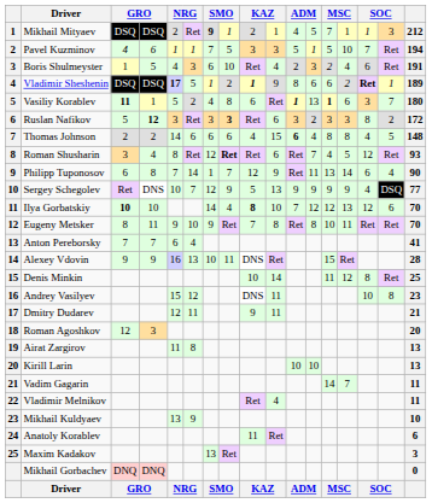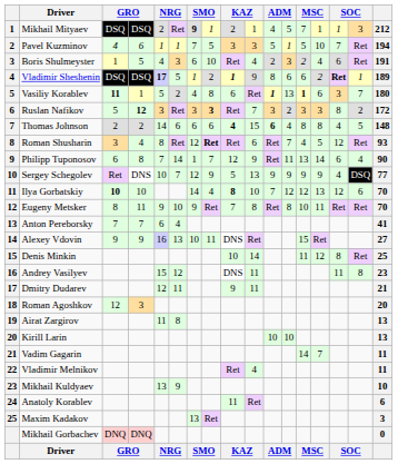Ruslan Nafikov | column 10: 6 -> 7
Thomas Johnson | column 9: normal -> bold
Alexey Vdovin | column 17: 28 -> 27
Andrey Vasilyev | column 15: 10 -> 11
